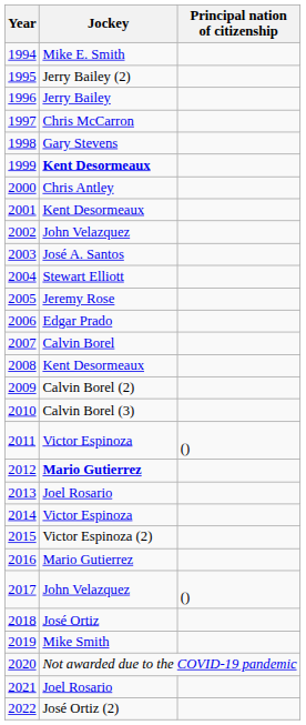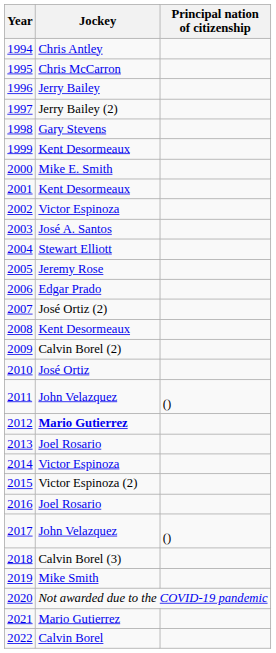1994 | Jockey: Mike E. Smith -> Chris Antley
1995 | Jockey: Jerry Bailey (2) -> Chris McCarron
1997 | Jockey: Chris McCarron -> Jerry Bailey (2)
1999 | Jockey: bold -> normal
2000 | Jockey: Chris Antley -> Mike E. Smith
2002 | Jockey: John Velazquez -> Victor Espinoza
2007 | Jockey: Calvin Borel -> José Ortiz (2)
2010 | Jockey: Calvin Borel (3) -> José Ortiz
2011 | Jockey: Victor Espinoza -> John Velazquez
2016 | Jockey: Mario Gutierrez -> Joel Rosario
2018 | Jockey: José Ortiz -> Calvin Borel (3)
2021 | Jockey: Joel Rosario -> Mario Gutierrez
2022 | Jockey: José Ortiz (2) -> Calvin Borel
